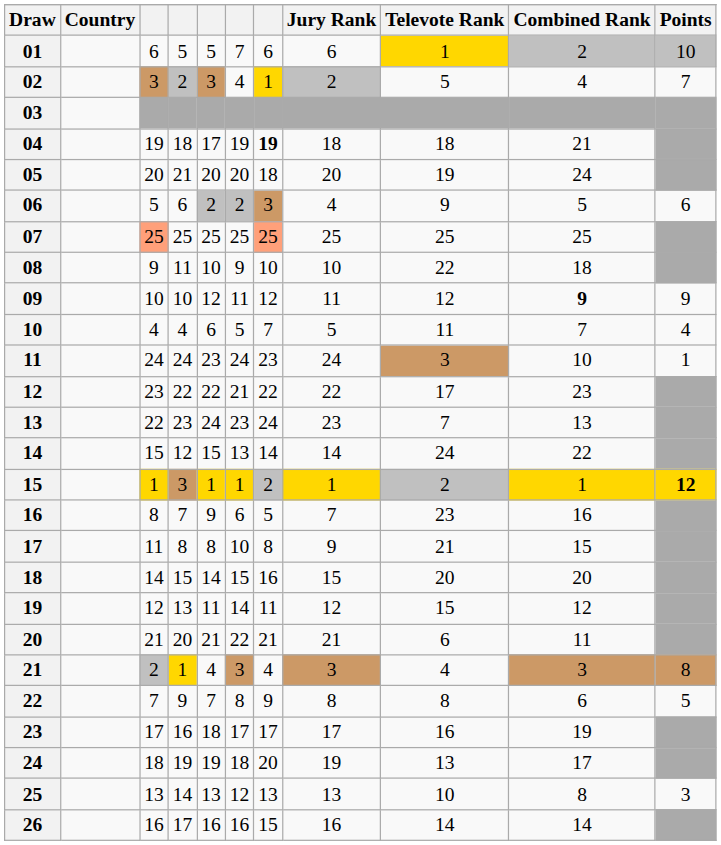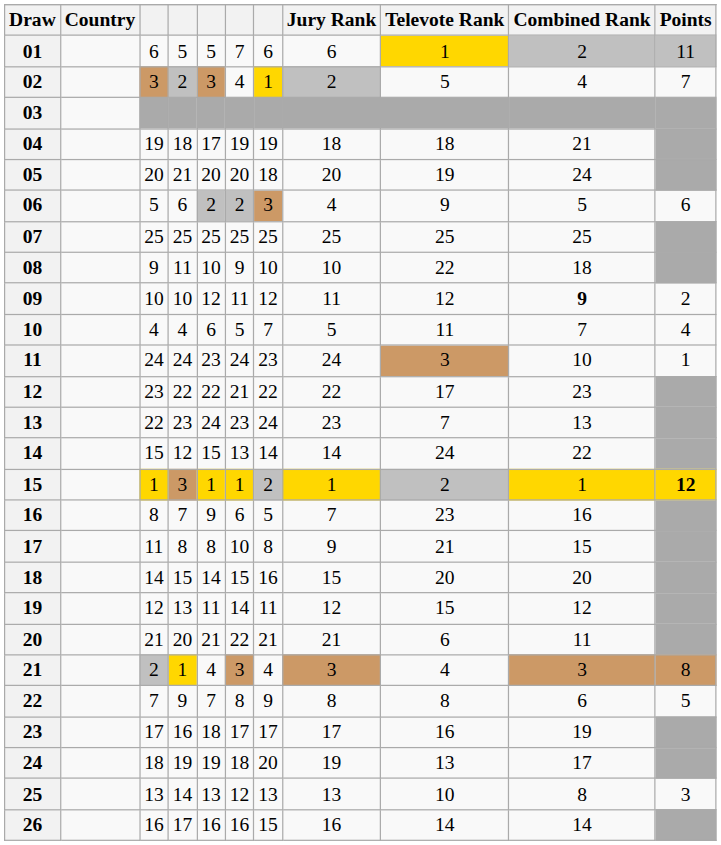01 | Points: 10 -> 11
04 | column 7: bold -> normal
07 | column 3: lightsalmon background -> no background
07 | column 7: lightsalmon background -> no background
09 | Points: 9 -> 2
